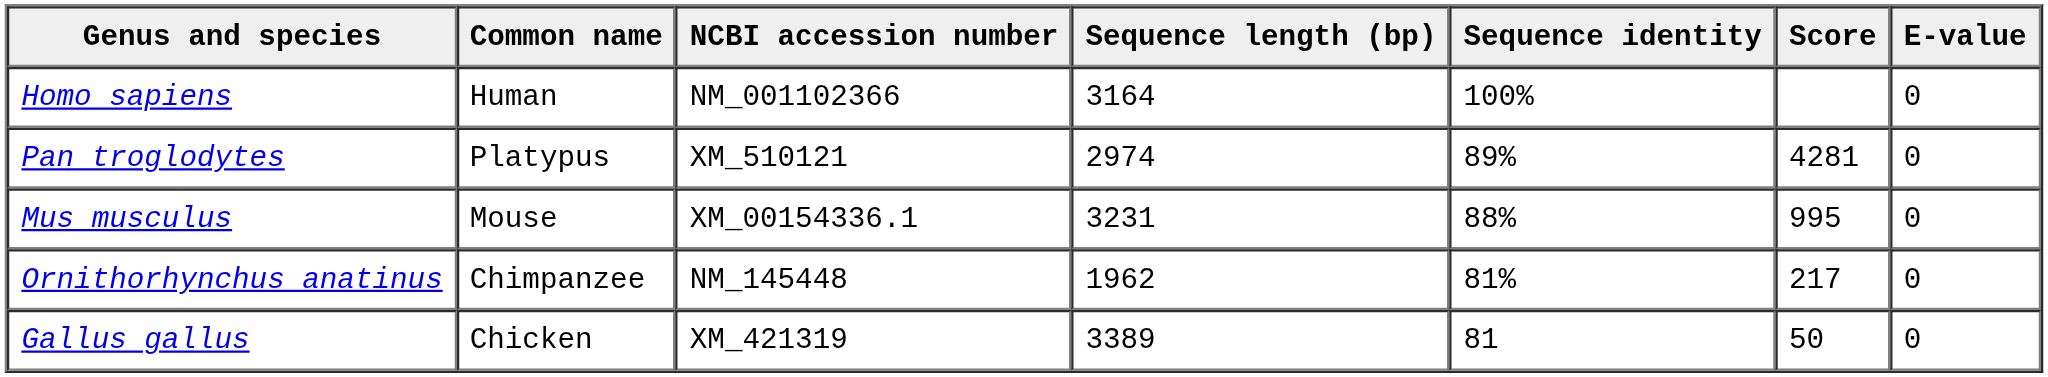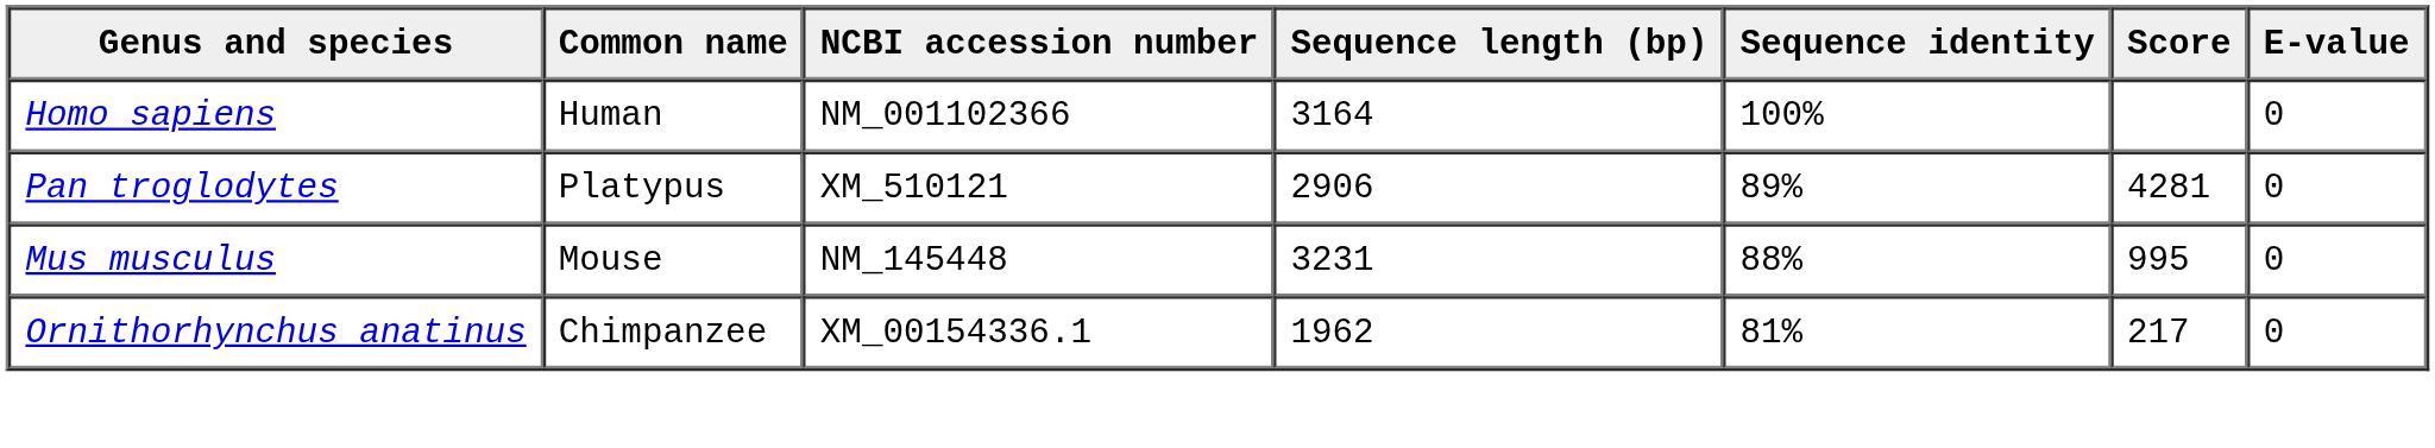Pan troglodytes | Sequence length (bp): 2974 -> 2906
Mus musculus | NCBI accession number: XM_00154336.1 -> NM_145448
Ornithorhynchus anatinus | NCBI accession number: NM_145448 -> XM_00154336.1
- row: Gallus gallus | Chicken | XM_421319 | 3389 | 81 | 50 | 0
